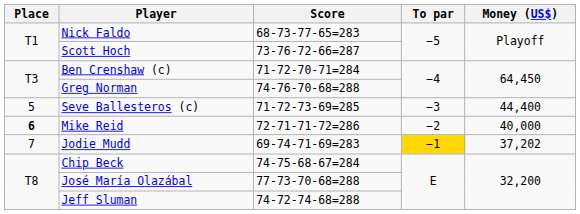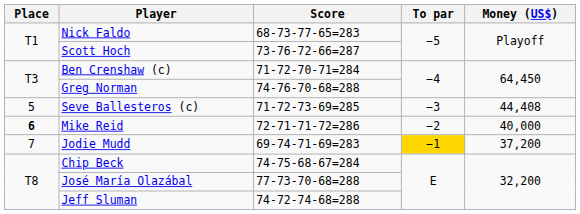Seve Ballesteros (c) | Money (US$): 44,400 -> 44,408
Jodie Mudd | Money (US$): 37,202 -> 37,200
